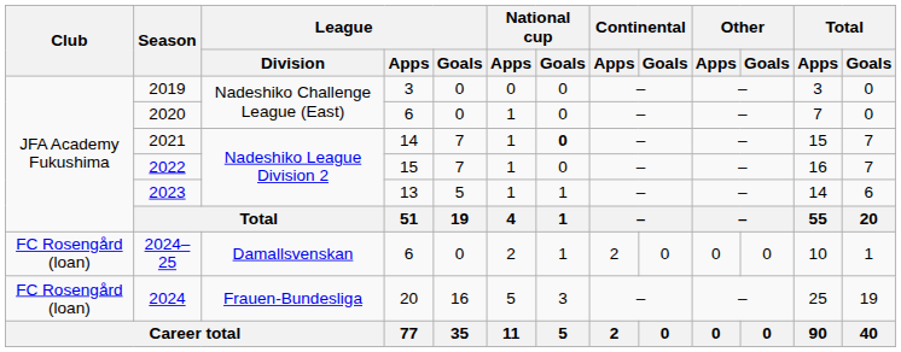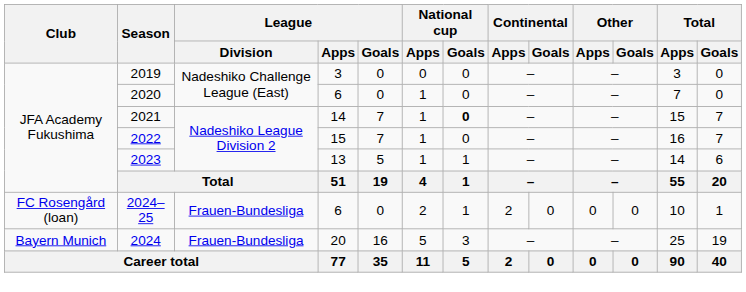2024–25 | League / Division: Damallsvenskan -> Frauen-Bundesliga
2024 | Club: FC Rosengård (loan) -> Bayern Munich
